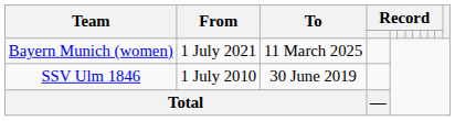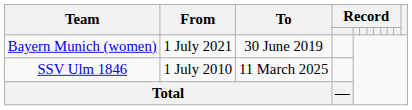Bayern Munich (women) | To: 11 March 2025 -> 30 June 2019
SSV Ulm 1846 | To: 30 June 2019 -> 11 March 2025
